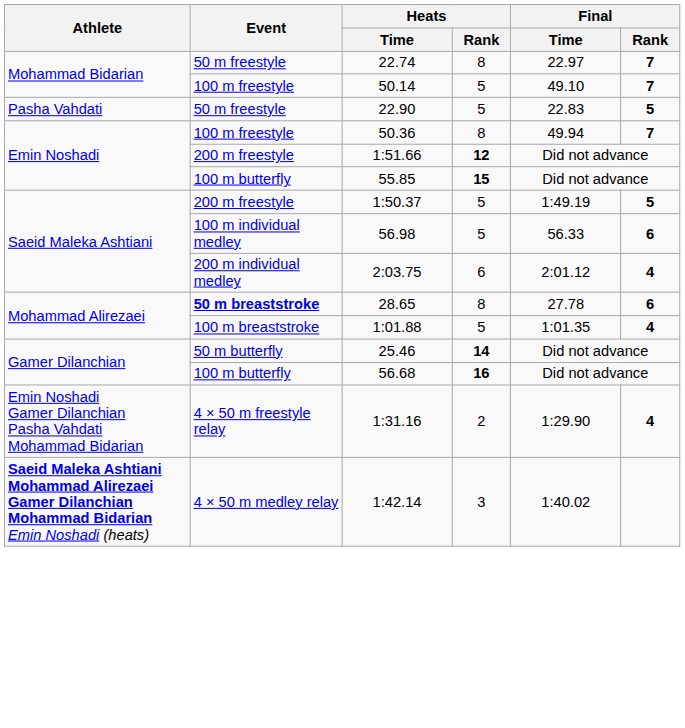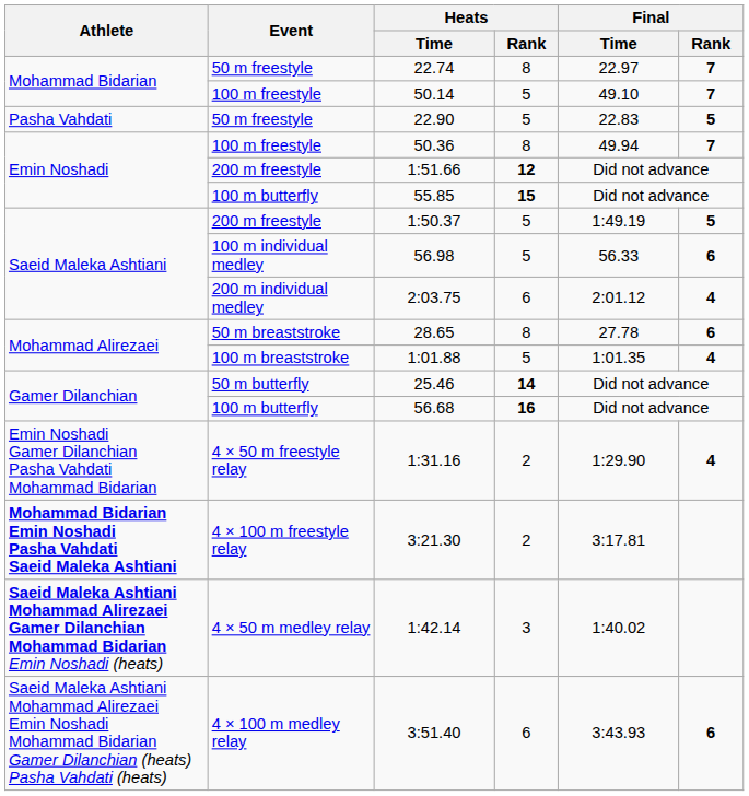28.65 | Event: bold -> normal
+ row: Mohammad Bidarian Emin Noshadi Pasha Vahdati Saeid Maleka Ashtiani | 4 × 100 m freestyle relay | 3:21.30 | 2 | 3:17.81
+ row: Saeid Maleka Ashtiani Mohammad Alirezaei Emin Noshadi Mohammad Bidarian Gamer Dilanchian (heats) Pasha Vahdati (heats) | 4 × 100 m medley relay | 3:51.40 | 6 | 3:43.93 | 6
